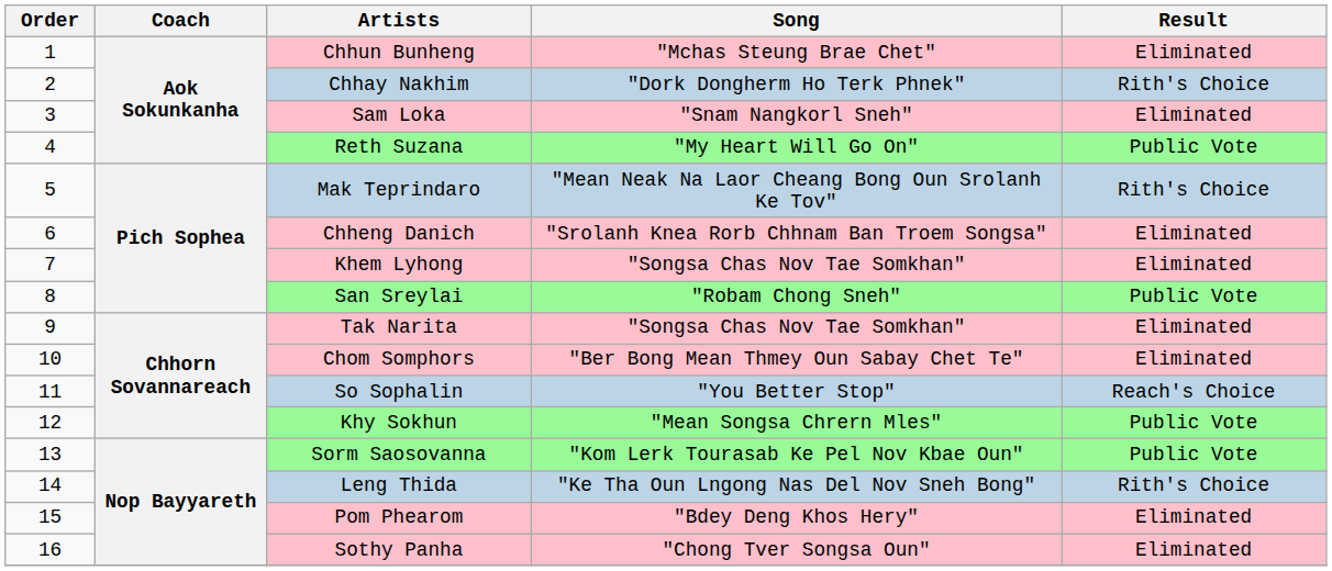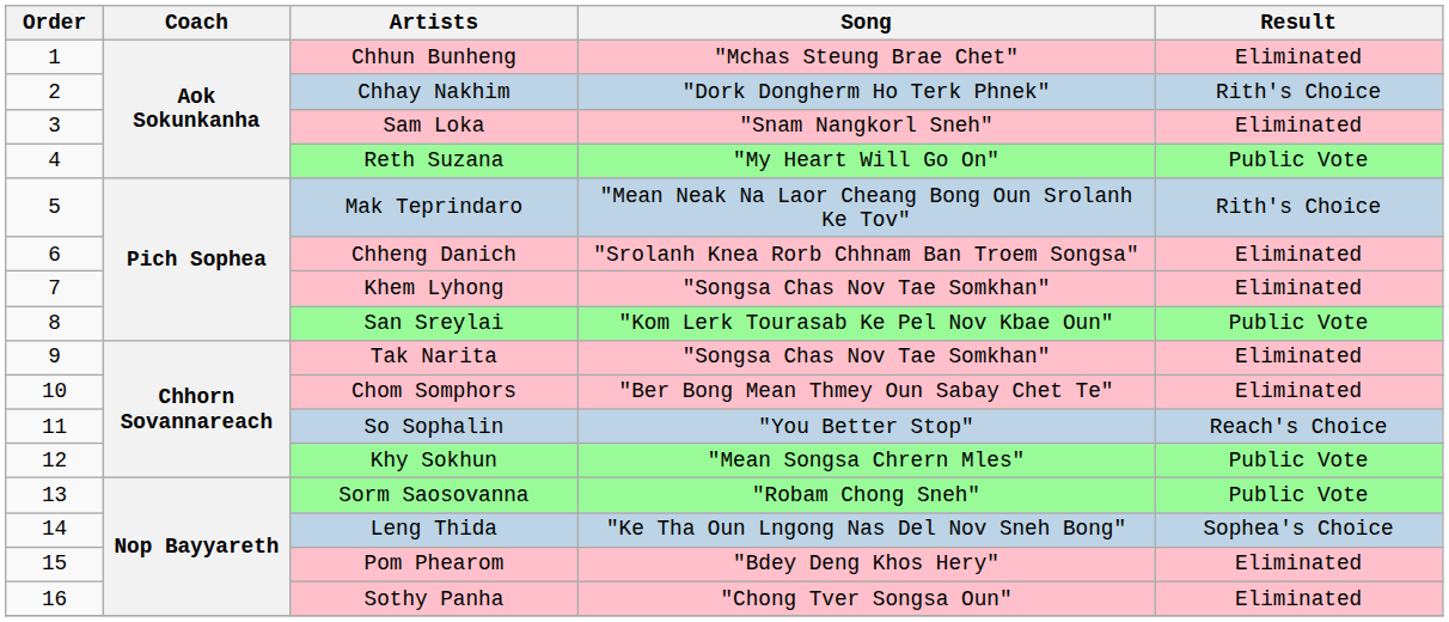San Sreylai | Song: "Robam Chong Sneh" -> "Kom Lerk Tourasab Ke Pel Nov Kbae Oun"
Sorm Saosovanna | Song: "Kom Lerk Tourasab Ke Pel Nov Kbae Oun" -> "Robam Chong Sneh"
Leng Thida | Result: Rith's Choice -> Sophea's Choice
